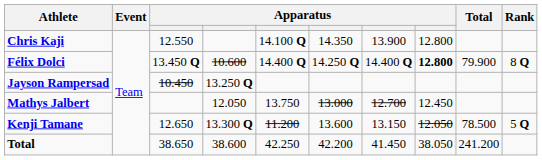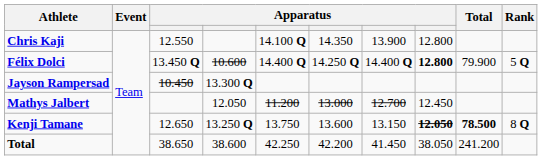Félix Dolci | Rank: 8 Q -> 5 Q
Jayson Rampersad | column 4: 13.250 Q -> 13.300 Q
Mathys Jalbert | column 5: 13.750 -> 11.200
Kenji Tamane | column 4: 13.300 Q -> 13.250 Q
Kenji Tamane | column 5: 11.200 -> 13.750
Kenji Tamane | column 8: normal -> bold
Kenji Tamane | Total: normal -> bold
Kenji Tamane | Rank: 5 Q -> 8 Q
